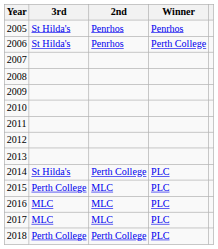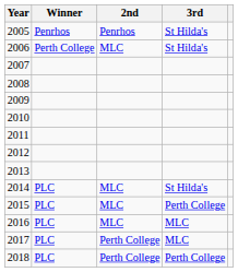columns swapped: Winner <-> 3rd
2006 | 2nd: Penrhos -> MLC
2014 | 2nd: Perth College -> MLC
2017 | 2nd: MLC -> Perth College
